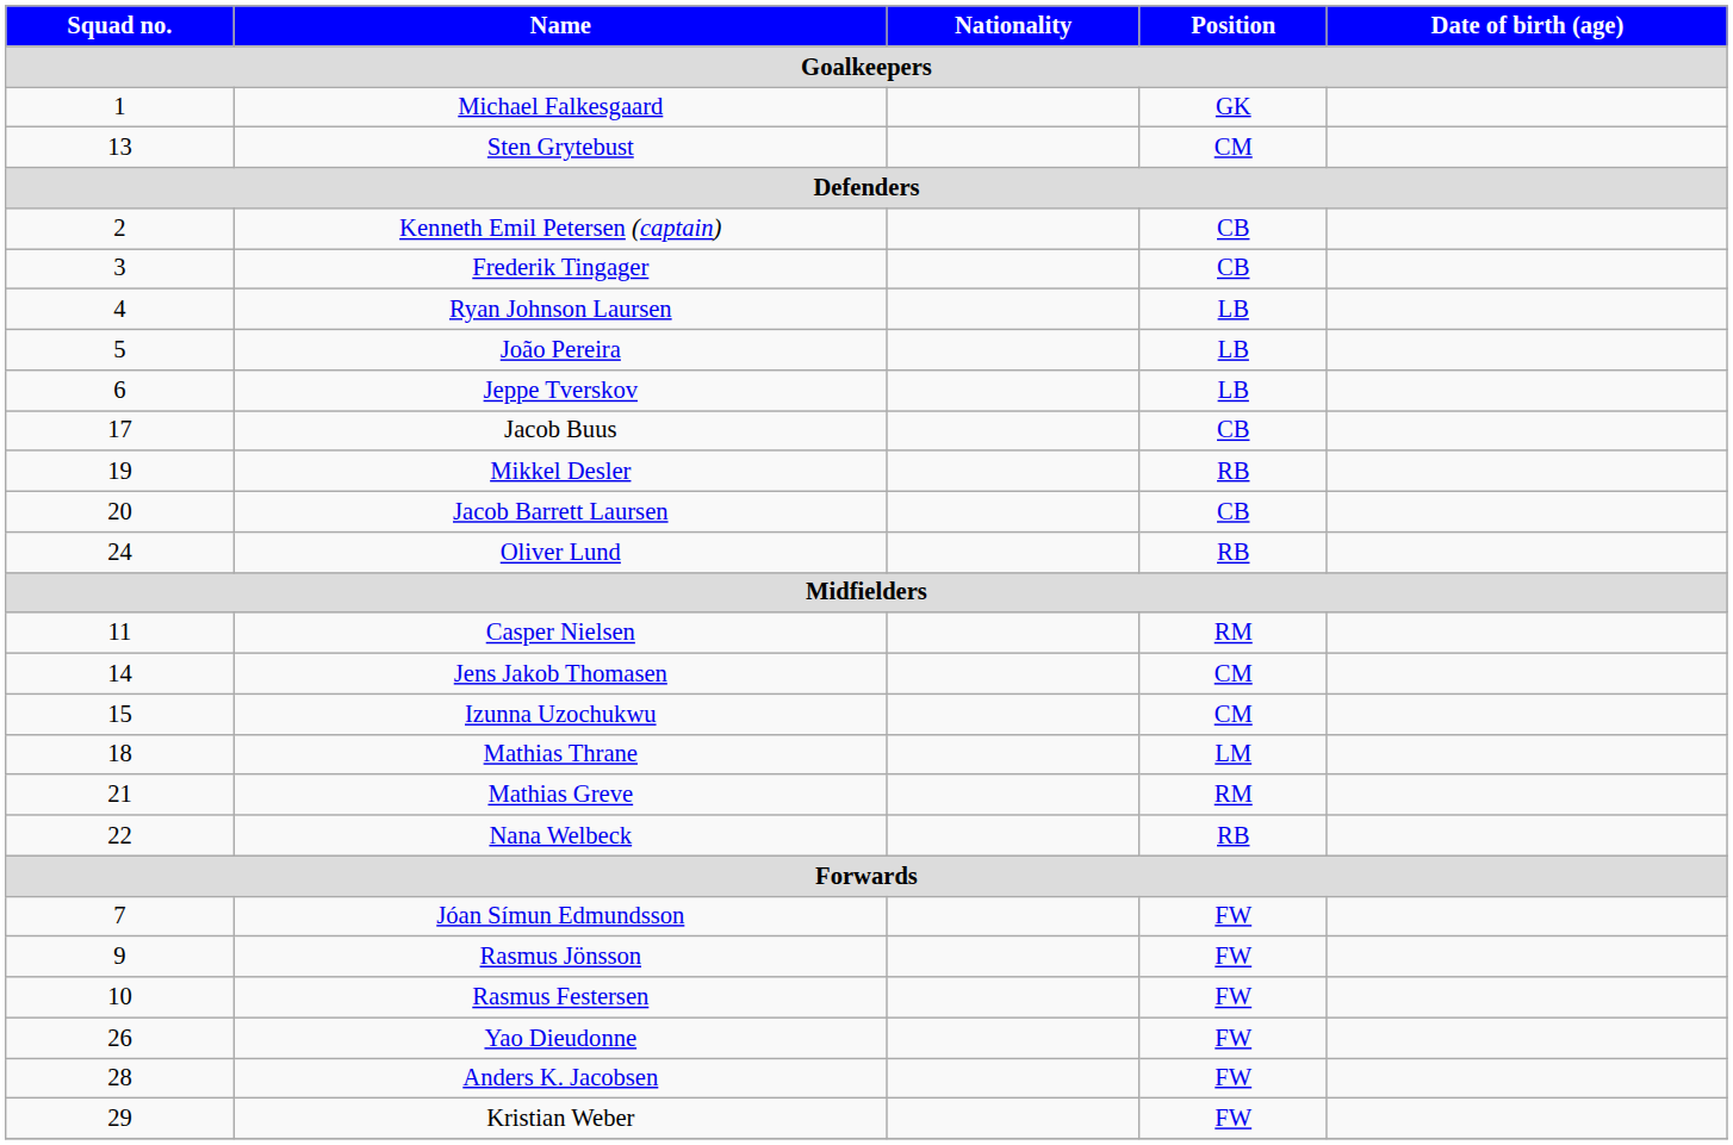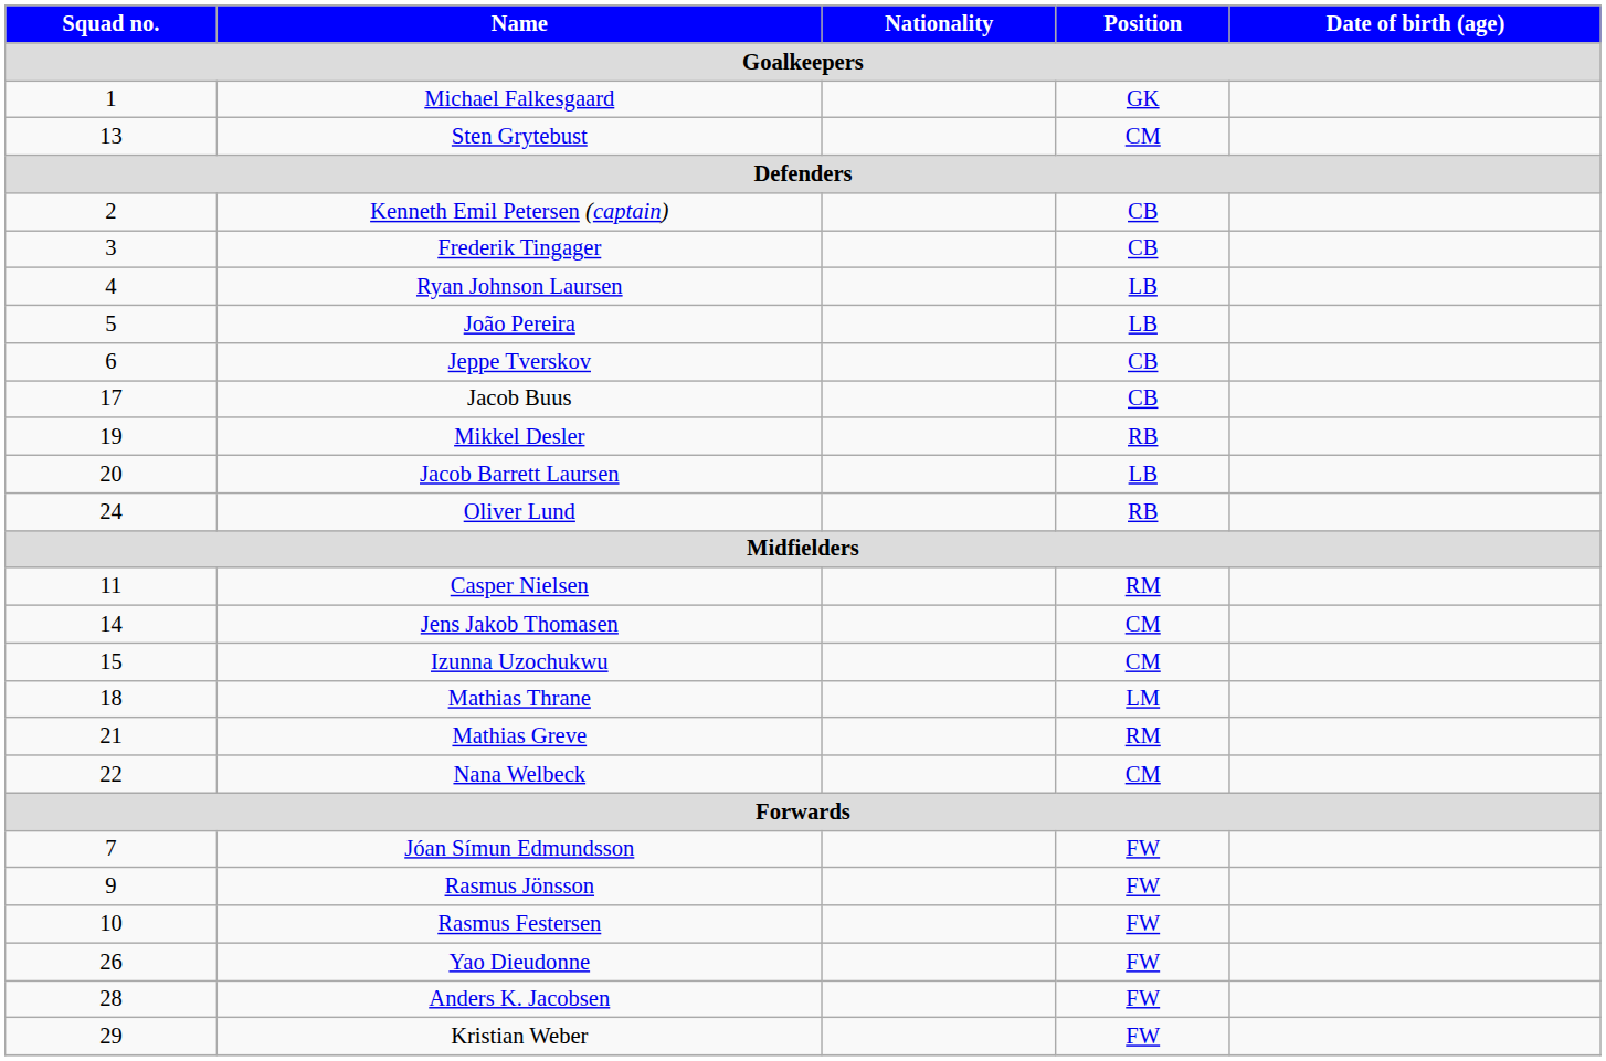Jeppe Tverskov | Position: LB -> CB
Jacob Barrett Laursen | Position: CB -> LB
Nana Welbeck | Position: RB -> CM
